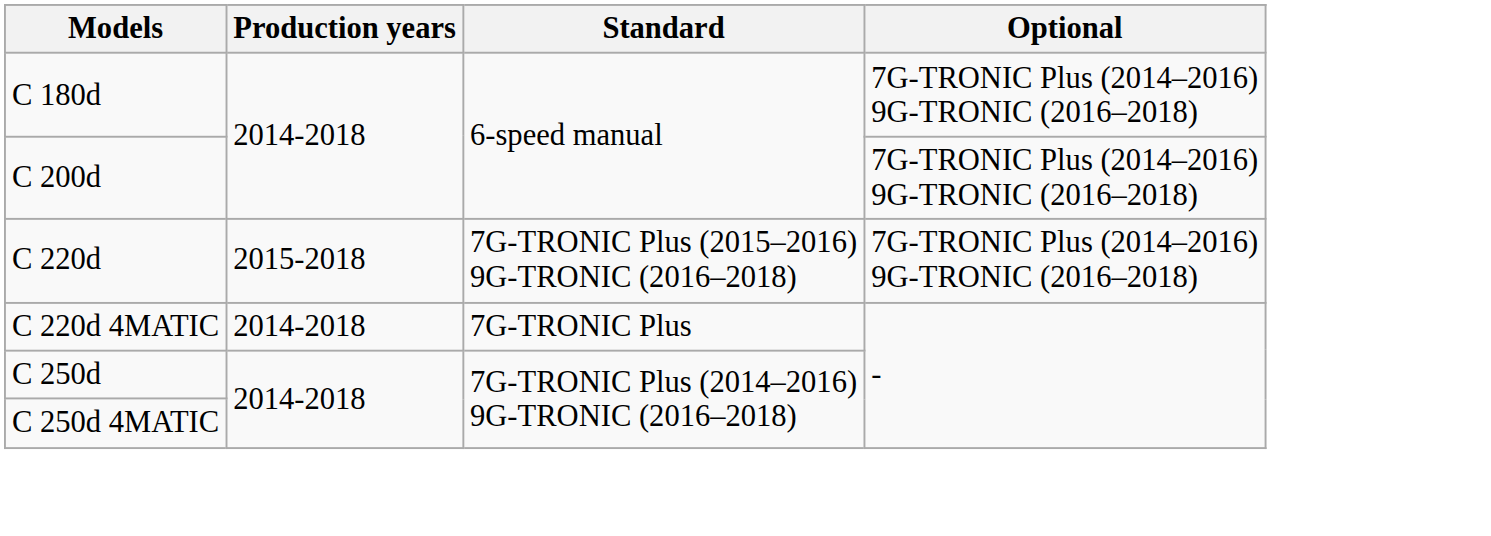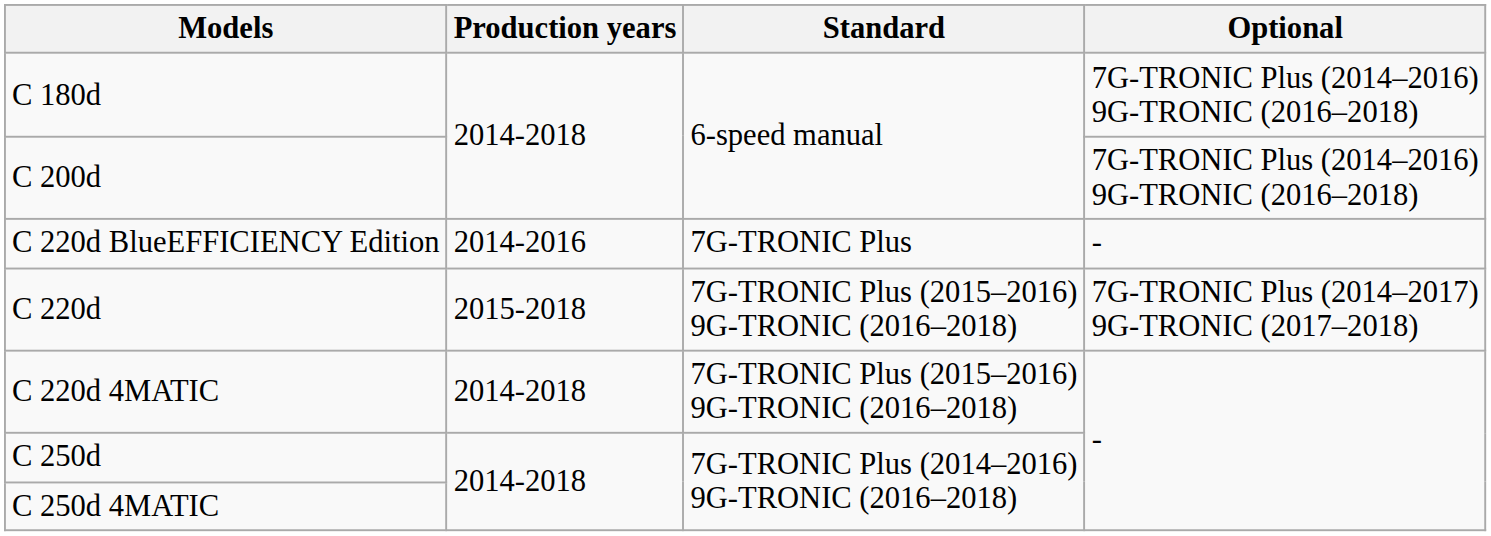+ row: C 220d BlueEFFICIENCY Edition | 2014-2016 | 7G-TRONIC Plus | -
C 220d | Optional: 7G-TRONIC Plus (2014–2016) 9G-TRONIC (2016–2018) -> 7G-TRONIC Plus (2014–2017) 9G-TRONIC (2017–2018)
C 220d 4MATIC | Standard: 7G-TRONIC Plus -> 7G-TRONIC Plus (2015–2016) 9G-TRONIC (2016–2018)
